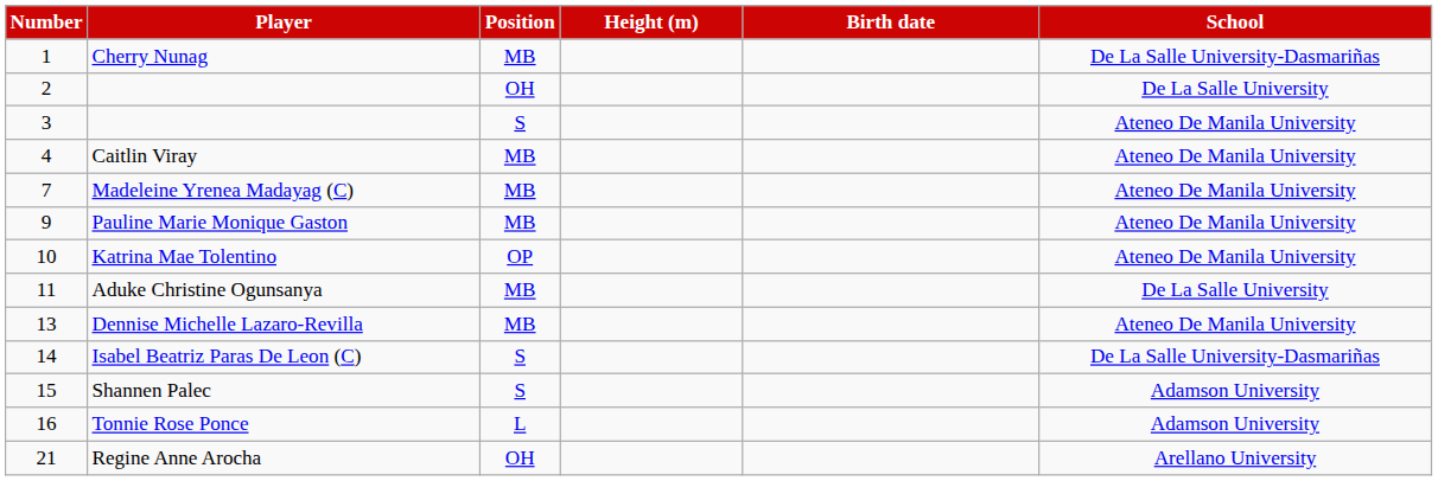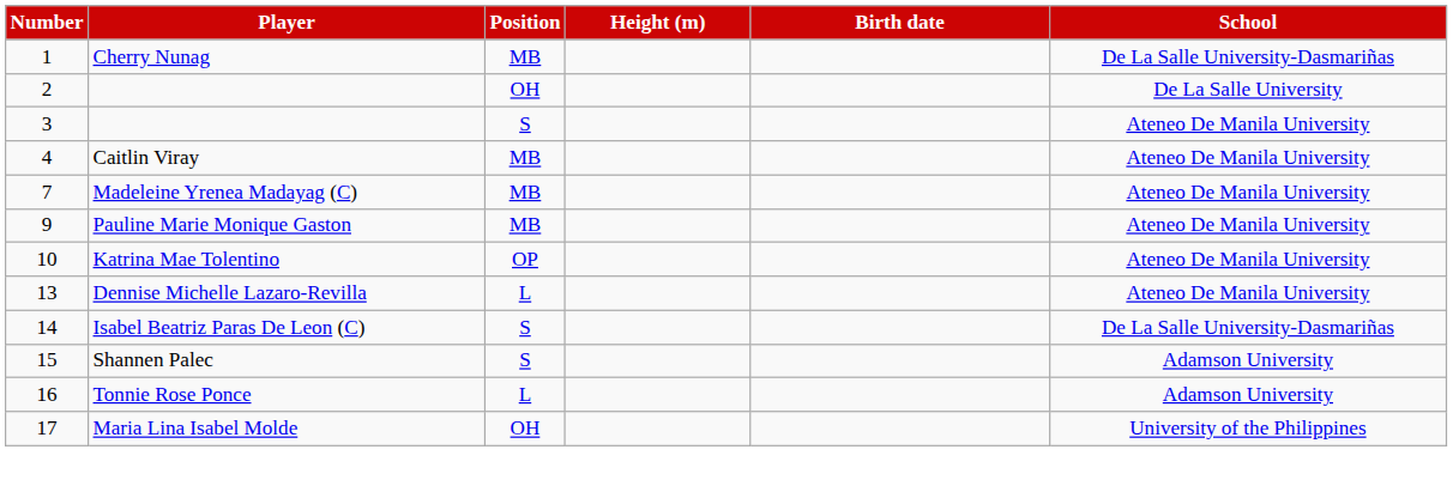- row: 11 | Aduke Christine Ogunsanya | MB | De La Salle University
Dennise Michelle Lazaro-Revilla | Position: MB -> L
+ row: 17 | Maria Lina Isabel Molde | OH | University of the Philippines
- row: 21 | Regine Anne Arocha | OH | Arellano University
